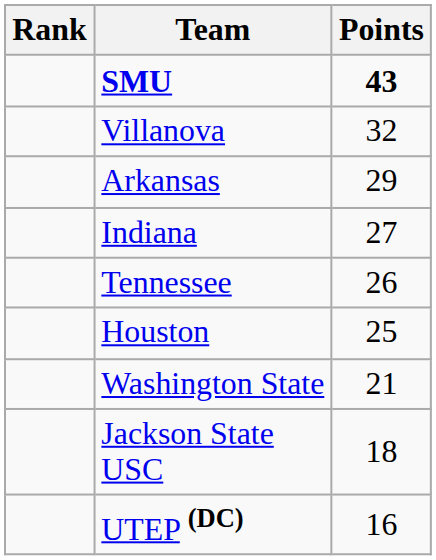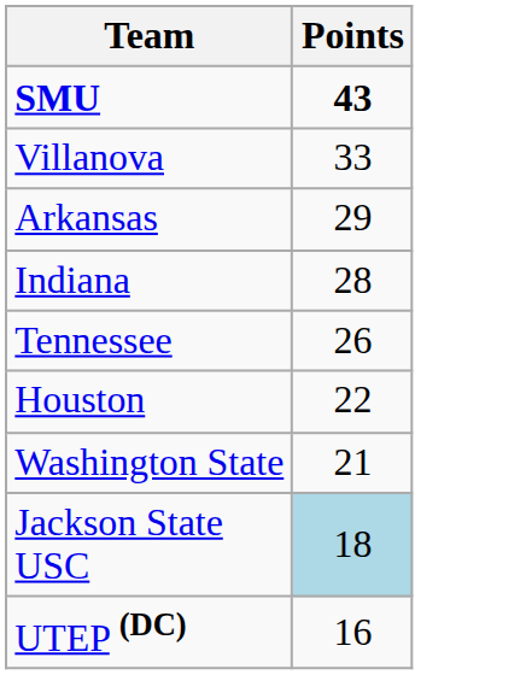- column: Rank
Villanova | Points: 32 -> 33
Indiana | Points: 27 -> 28
Houston | Points: 25 -> 22
Jackson State USC | Points: no background -> lightblue background
